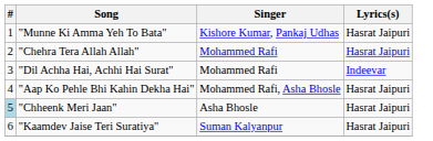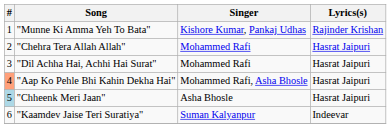"Munne Ki Amma Yeh To Bata" | Lyrics(s): Hasrat Jaipuri -> Rajinder Krishan
"Dil Achha Hai, Achhi Hai Surat" | Lyrics(s): Indeevar -> Hasrat Jaipuri
"Aap Ko Pehle Bhi Kahin Dekha Hai" | #: no background -> lightsalmon background
"Kaamdev Jaise Teri Suratiya" | Lyrics(s): Hasrat Jaipuri -> Indeevar
